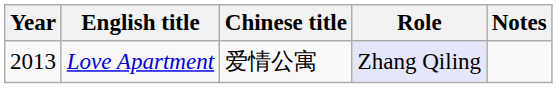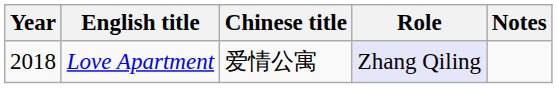Love Apartment | Year: 2013 -> 2018
